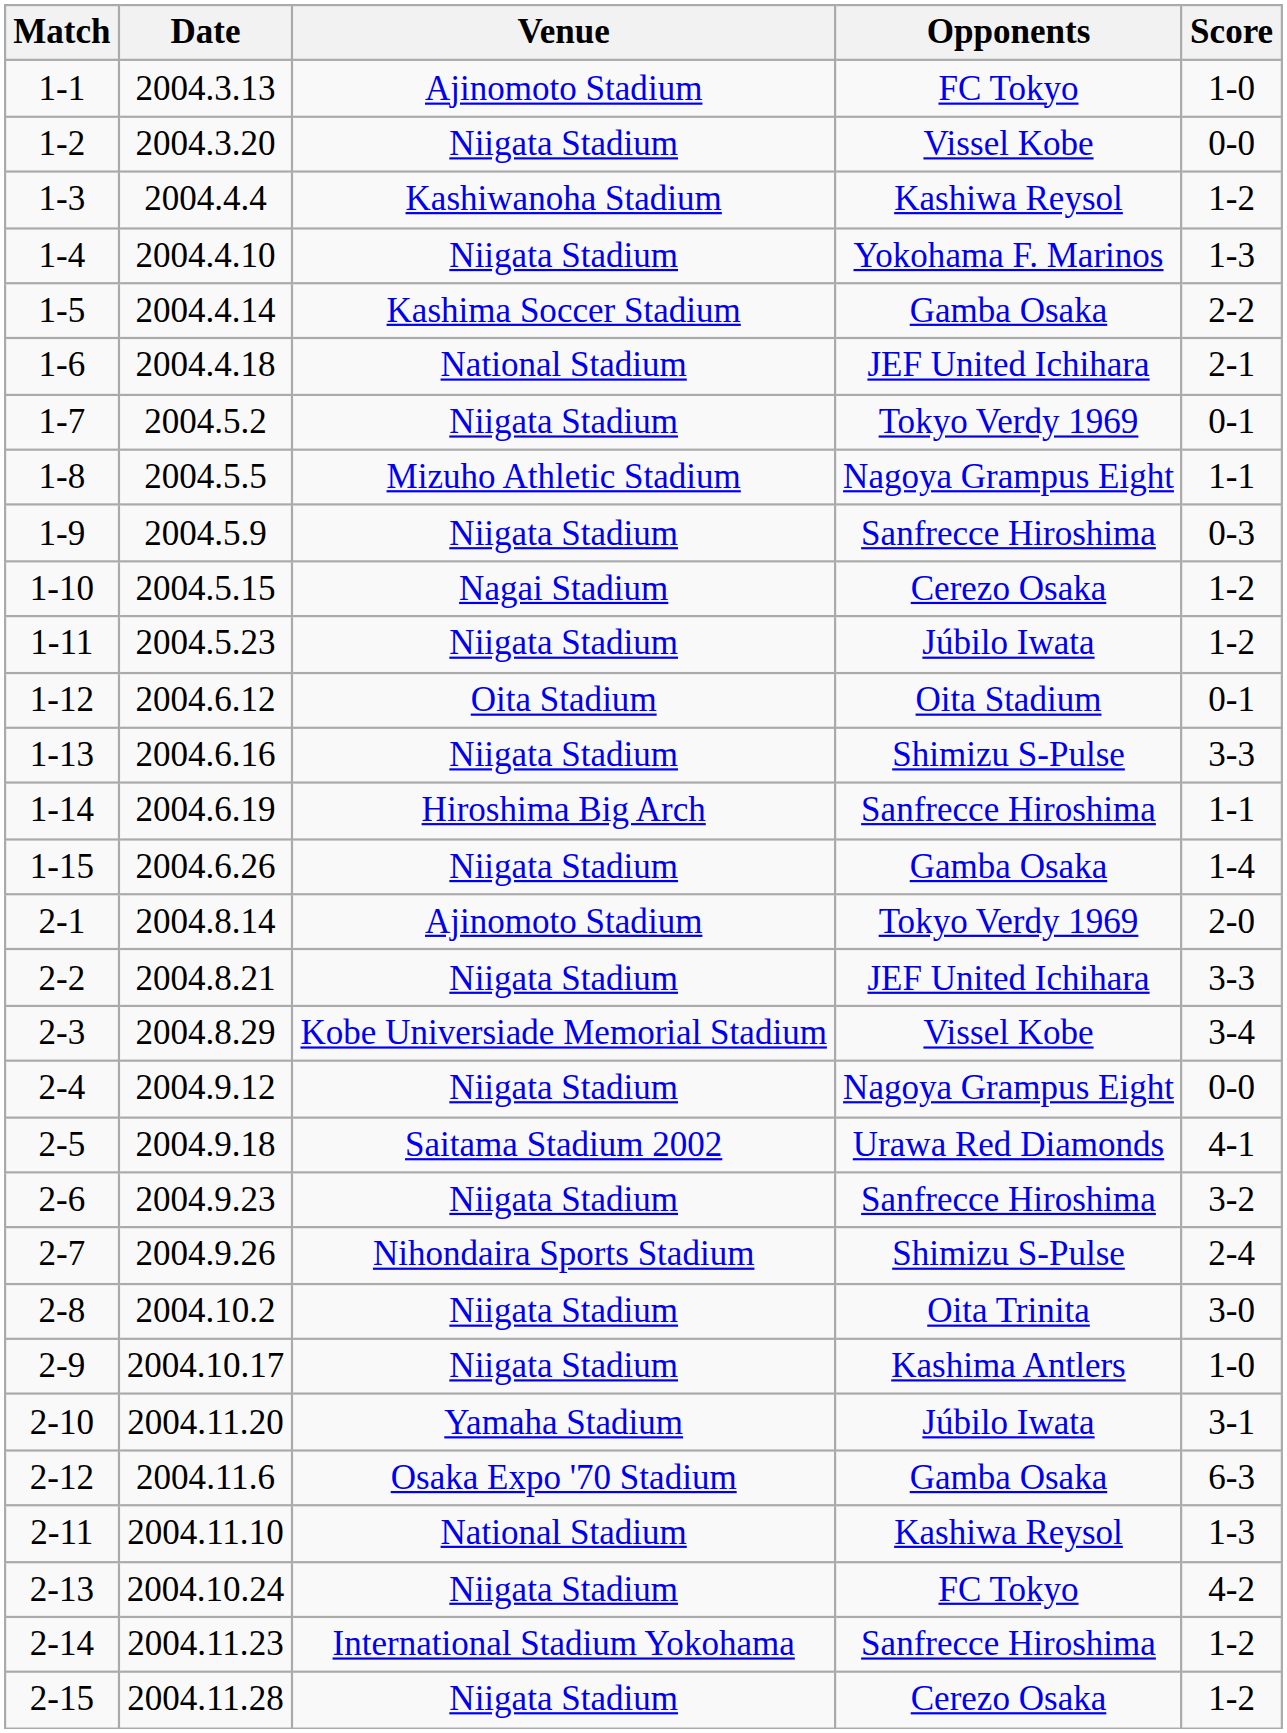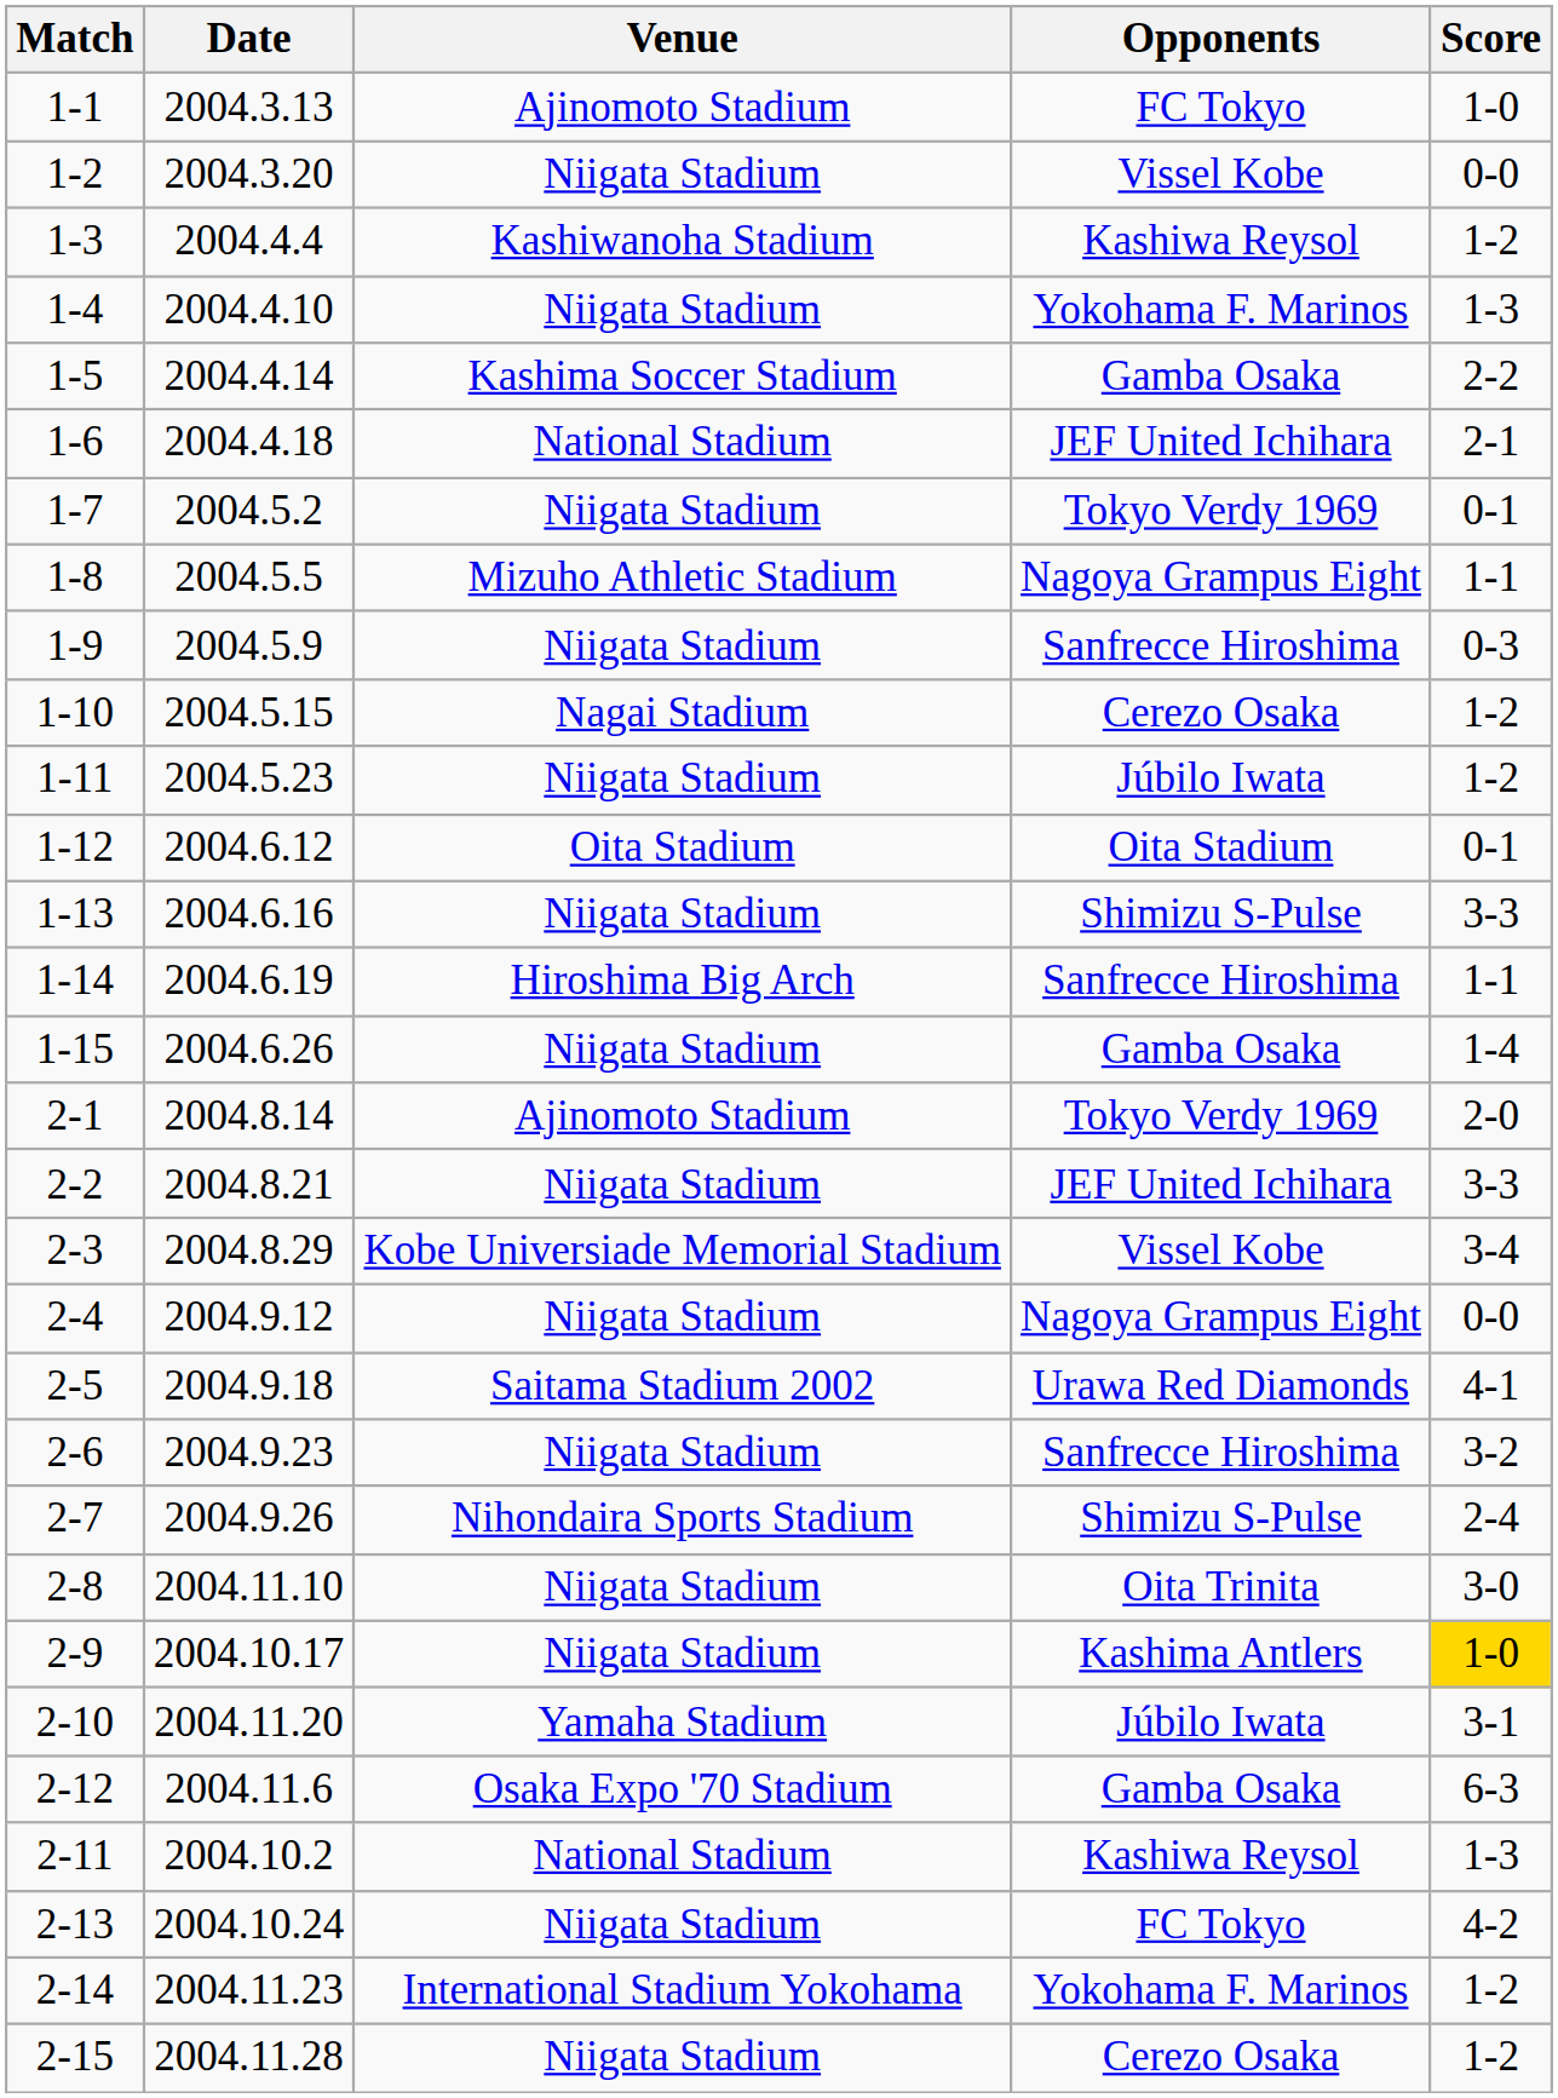2-8 | Date: 2004.10.2 -> 2004.11.10
2-9 | Score: no background -> gold background
2-11 | Date: 2004.11.10 -> 2004.10.2
2-14 | Opponents: Sanfrecce Hiroshima -> Yokohama F. Marinos
